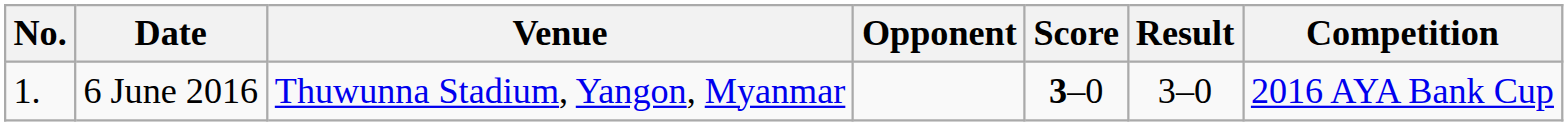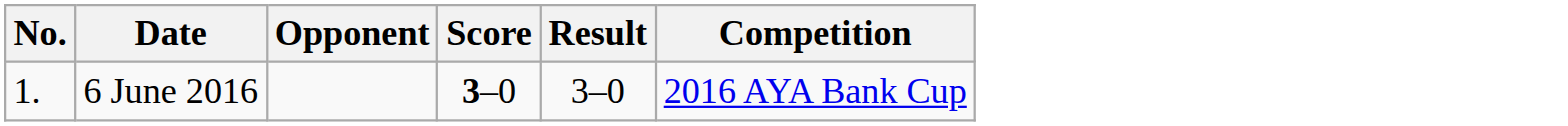- column: Venue | Thuwunna Stadium, Yangon, Myanmar
